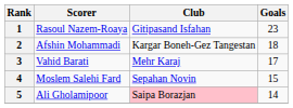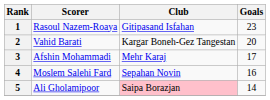2 | Scorer: Afshin Mohammadi -> Vahid Barati
2 | Goals: 18 -> 20
3 | Scorer: Vahid Barati -> Afshin Mohammadi
4 | Goals: 15 -> 16
